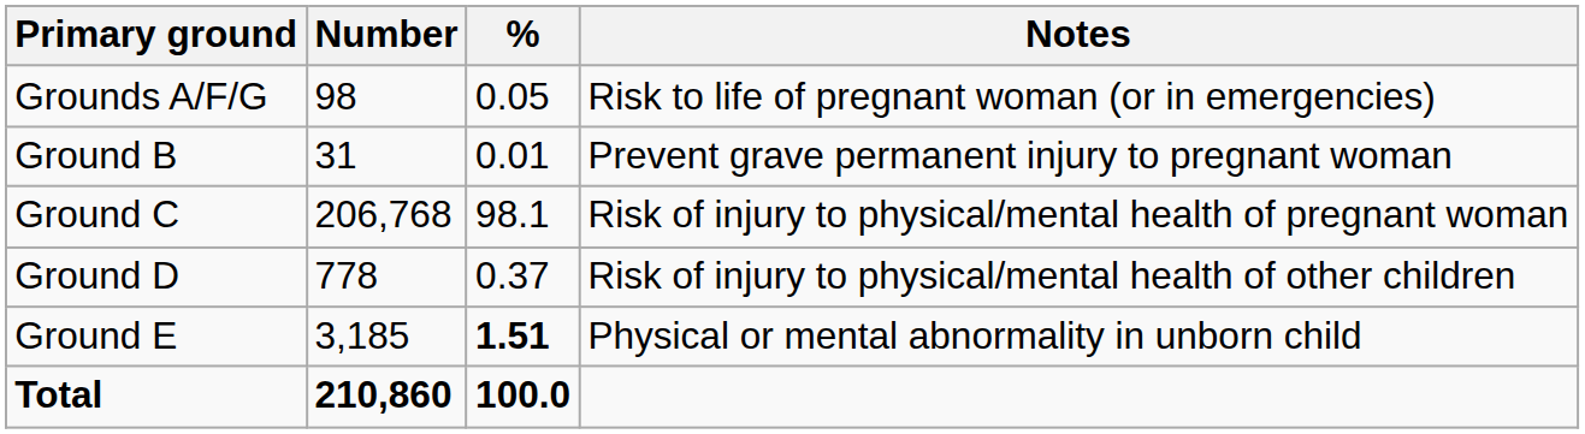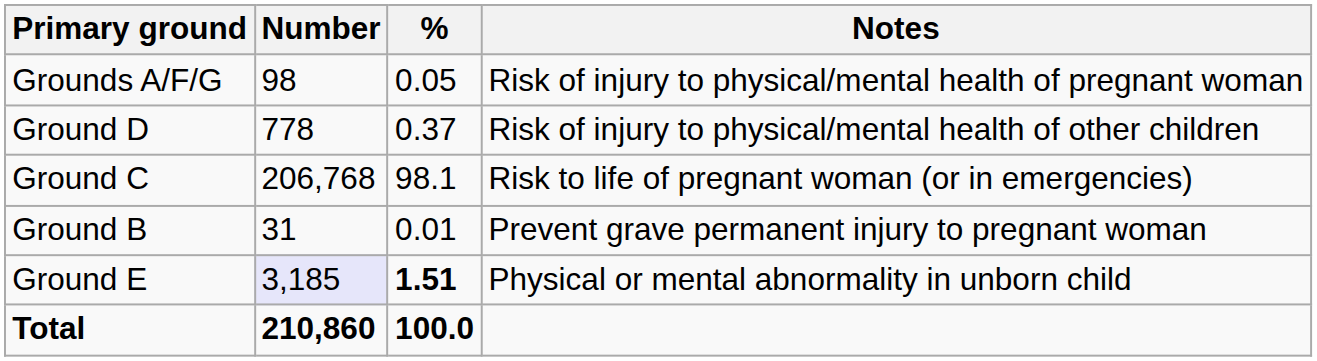Grounds A/F/G | Notes: Risk to life of pregnant woman (or in emergencies) -> Risk of injury to physical/mental health of pregnant woman
rows swapped: Ground B <-> Ground D
Ground C | Notes: Risk of injury to physical/mental health of pregnant woman -> Risk to life of pregnant woman (or in emergencies)
Ground E | Number: no background -> lavender background
